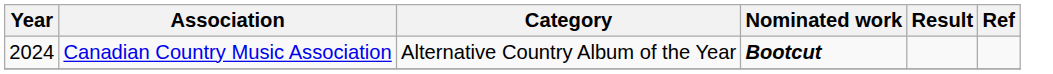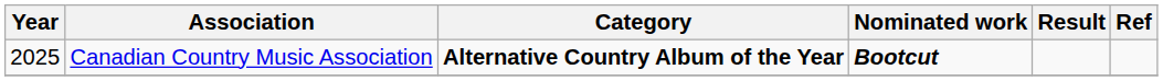Canadian Country Music Association | Year: 2024 -> 2025
Canadian Country Music Association | Category: normal -> bold
